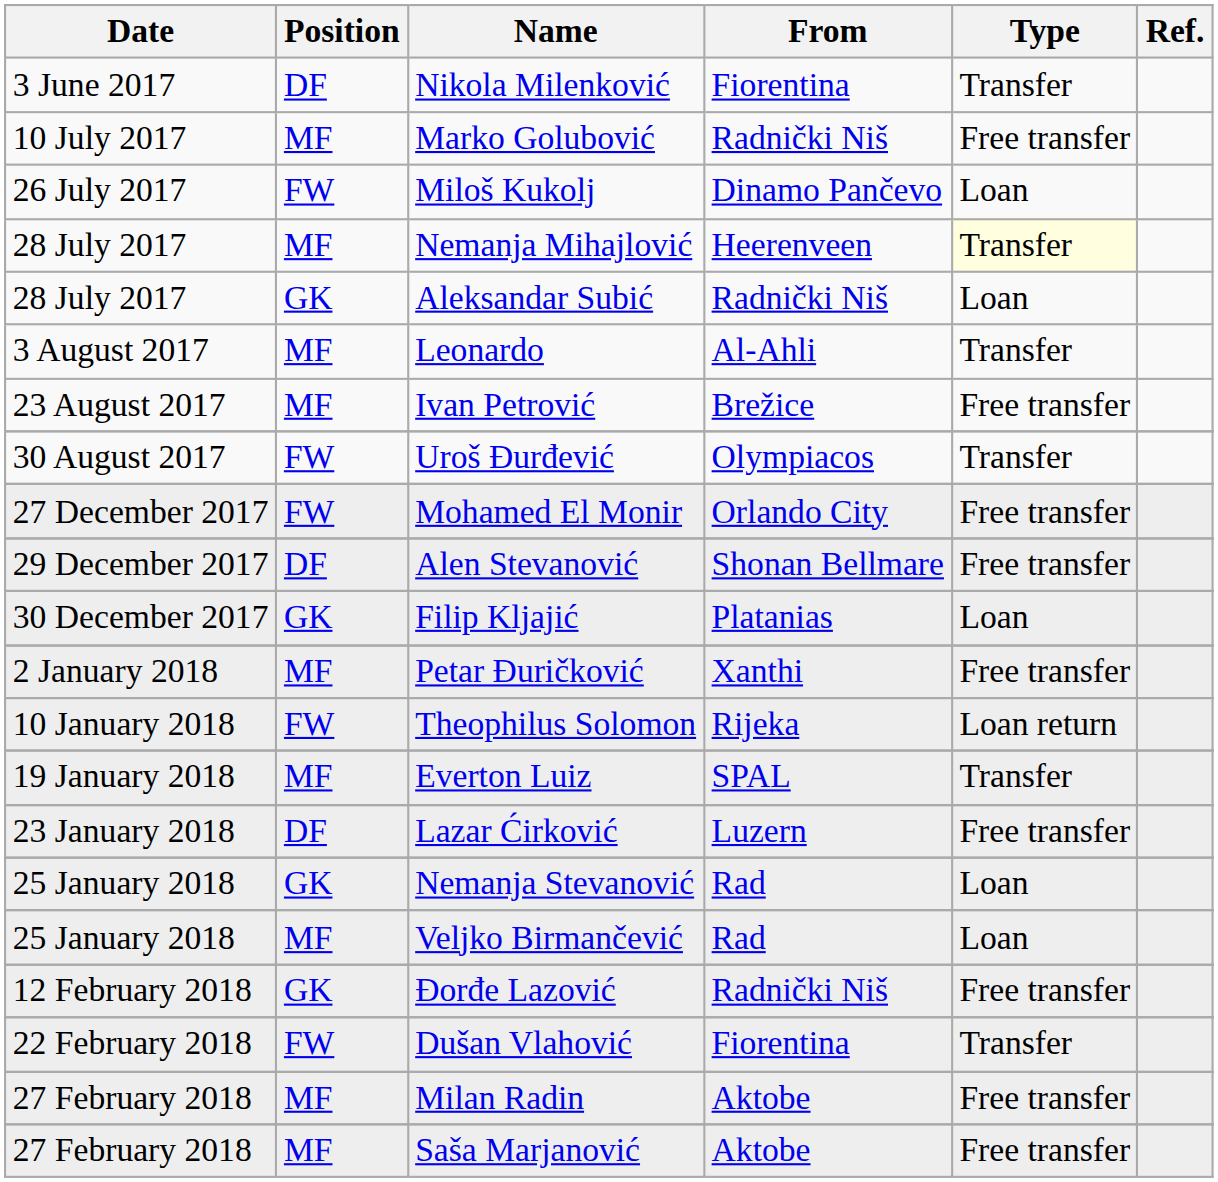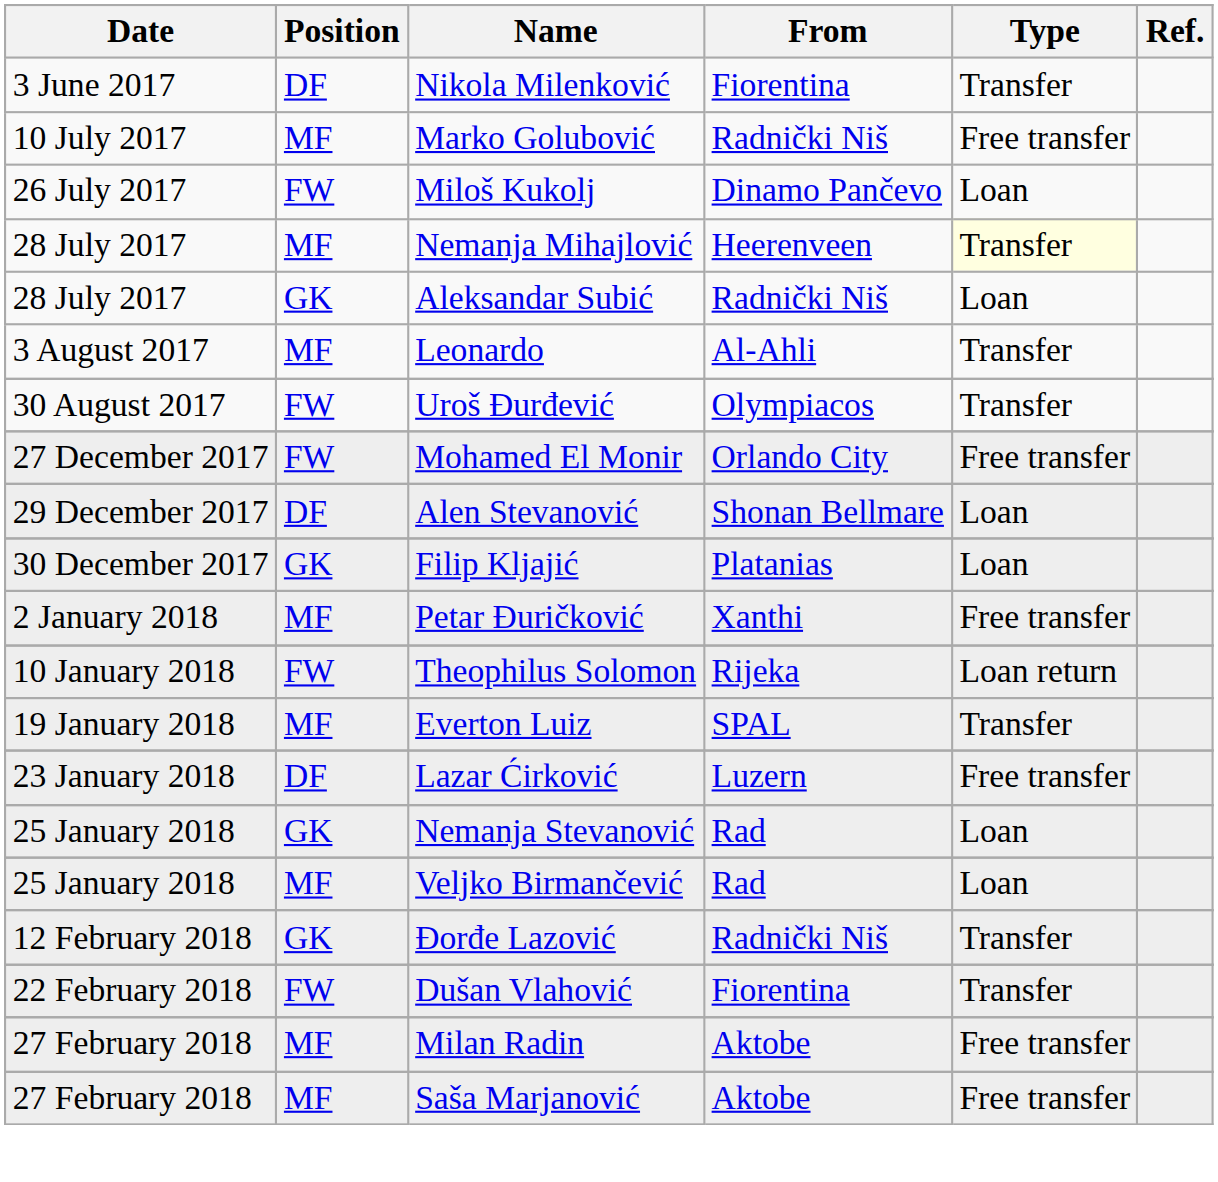- row: 23 August 2017 | MF | Ivan Petrović | Brežice | Free transfer
Alen Stevanović | Type: Free transfer -> Loan
Đorđe Lazović | Type: Free transfer -> Transfer
